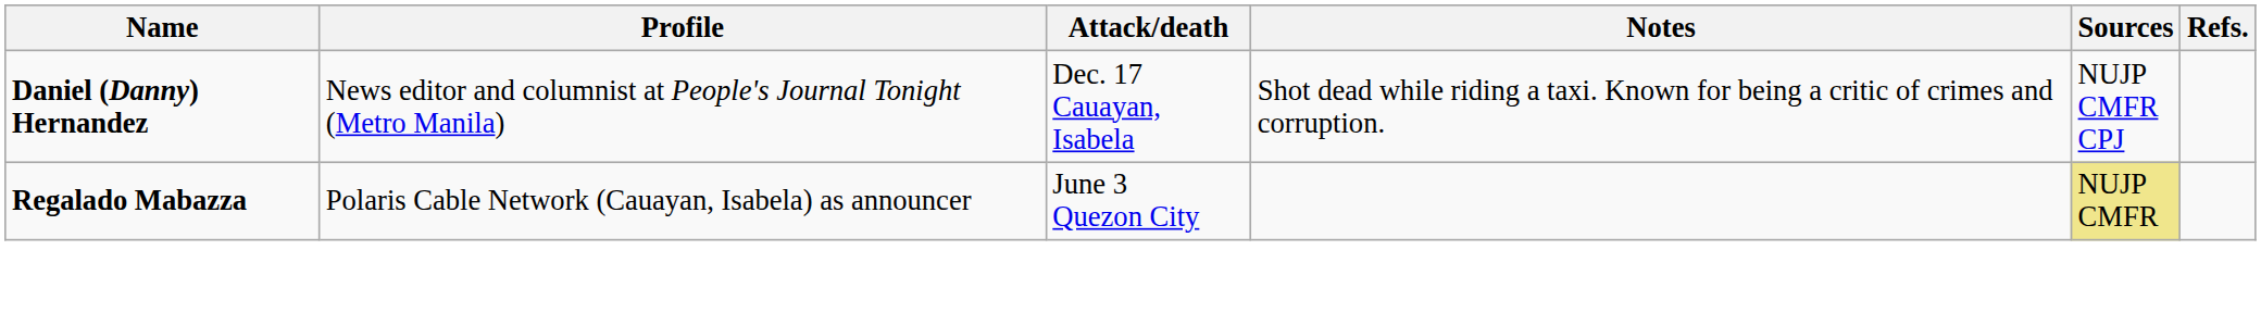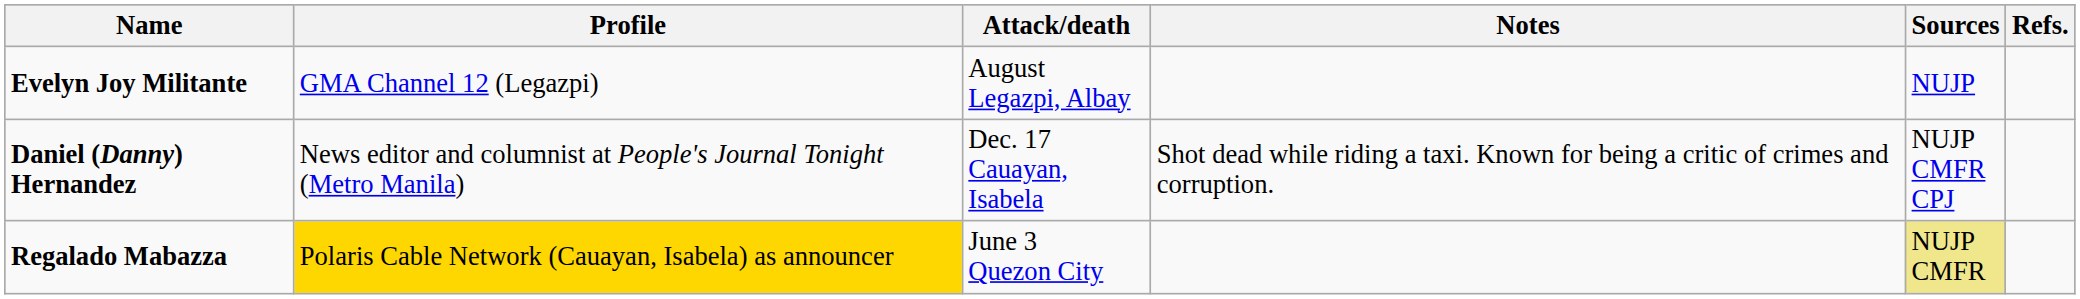+ row: Evelyn Joy Militante | GMA Channel 12 (Legazpi) | August Legazpi, Albay | NUJP
Regalado Mabazza | Profile: no background -> gold background
